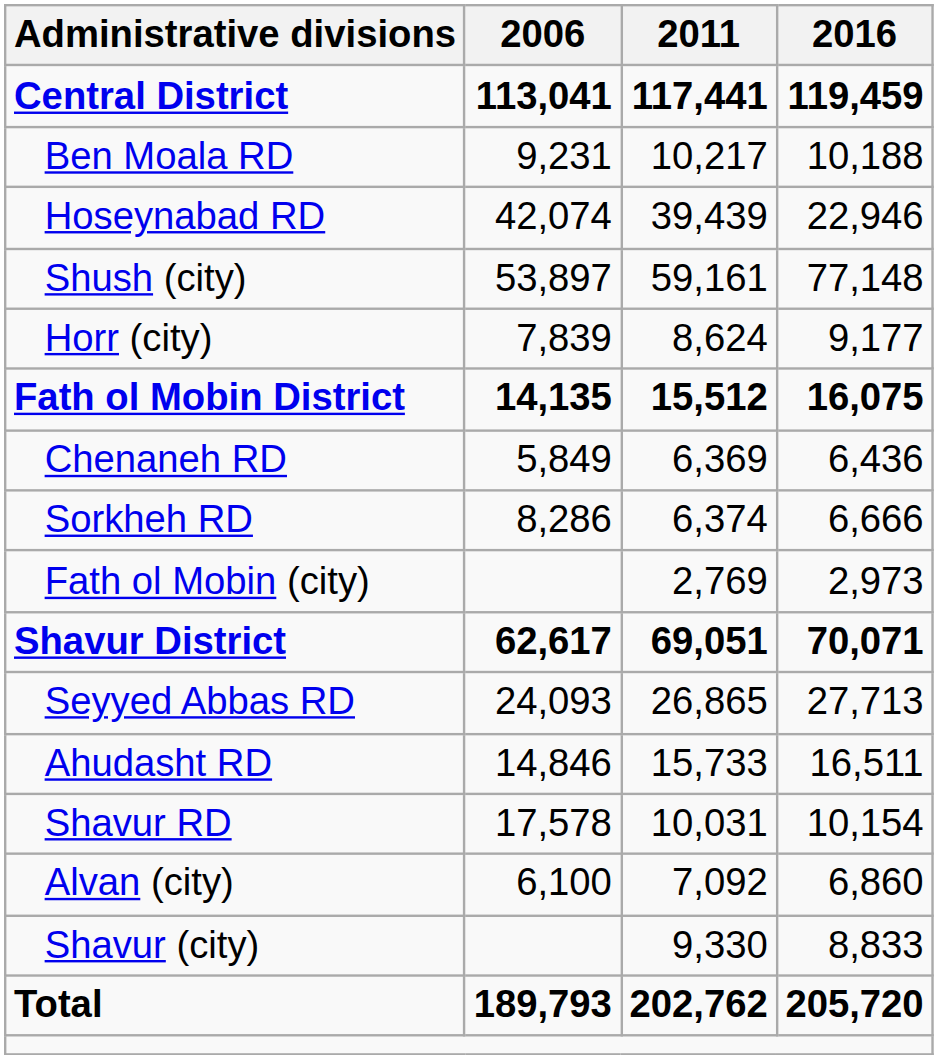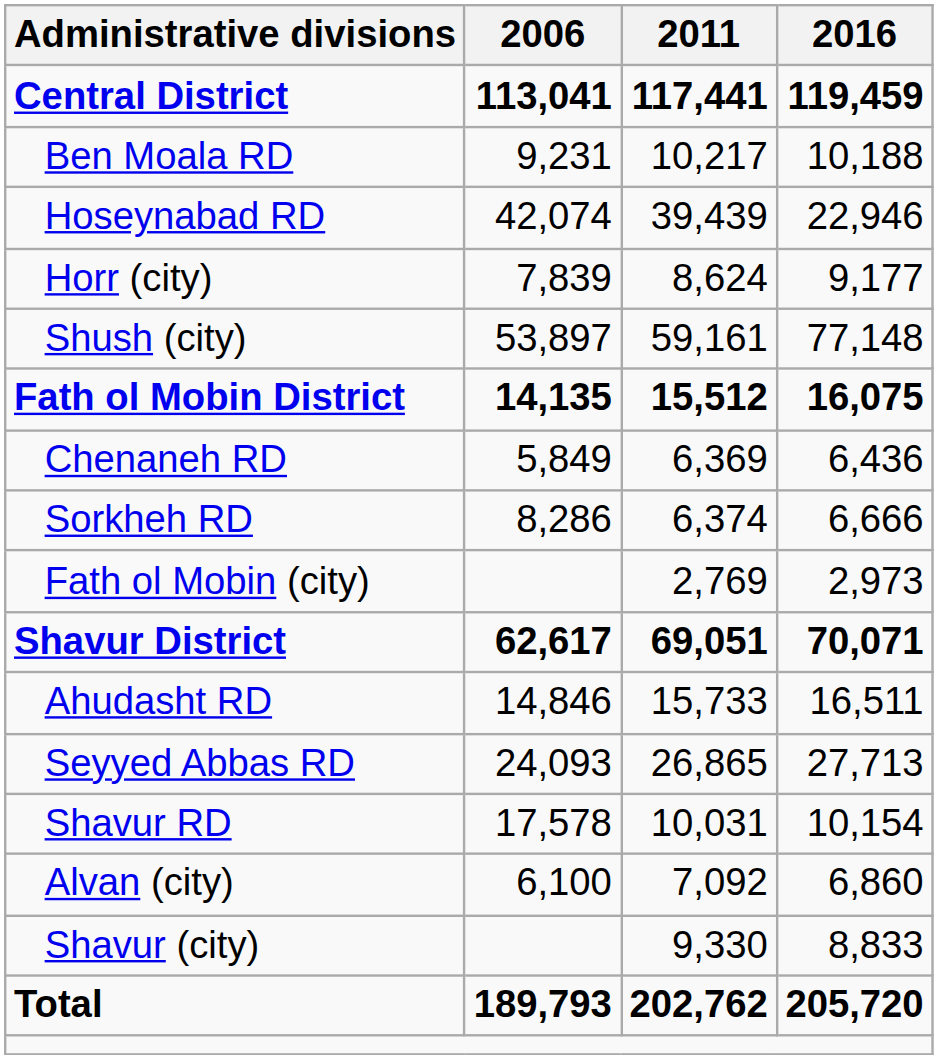rows swapped: Horr (city) <-> Shush (city)
rows swapped: Ahudasht RD <-> Seyyed Abbas RD
